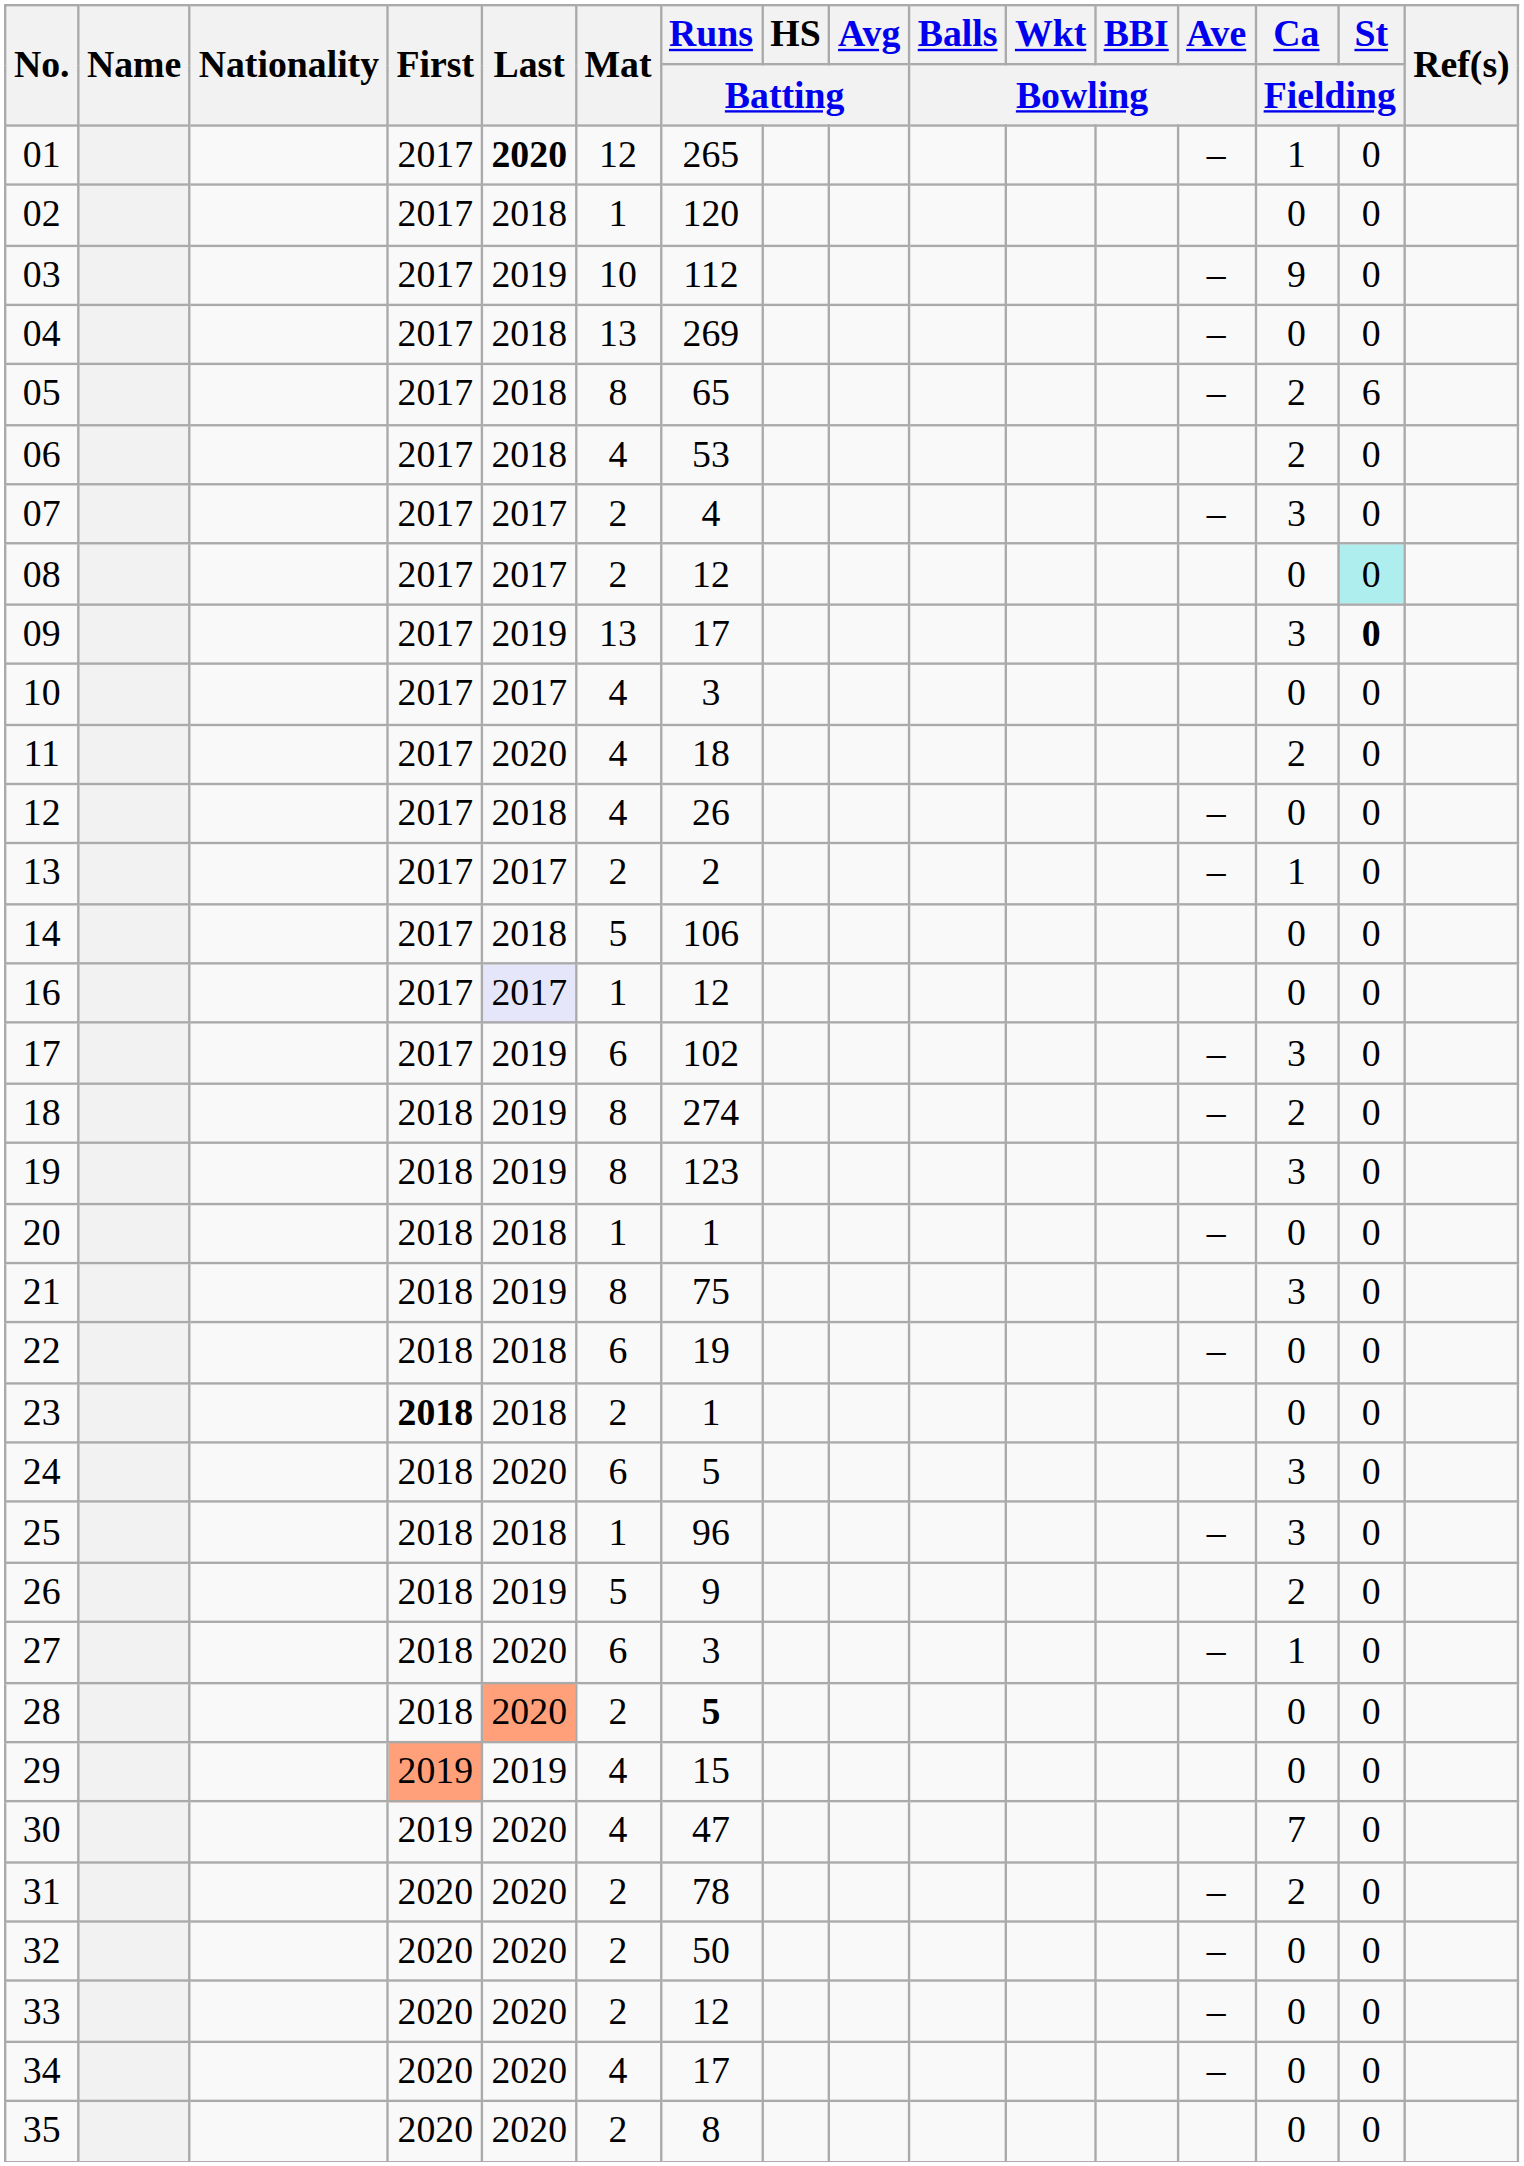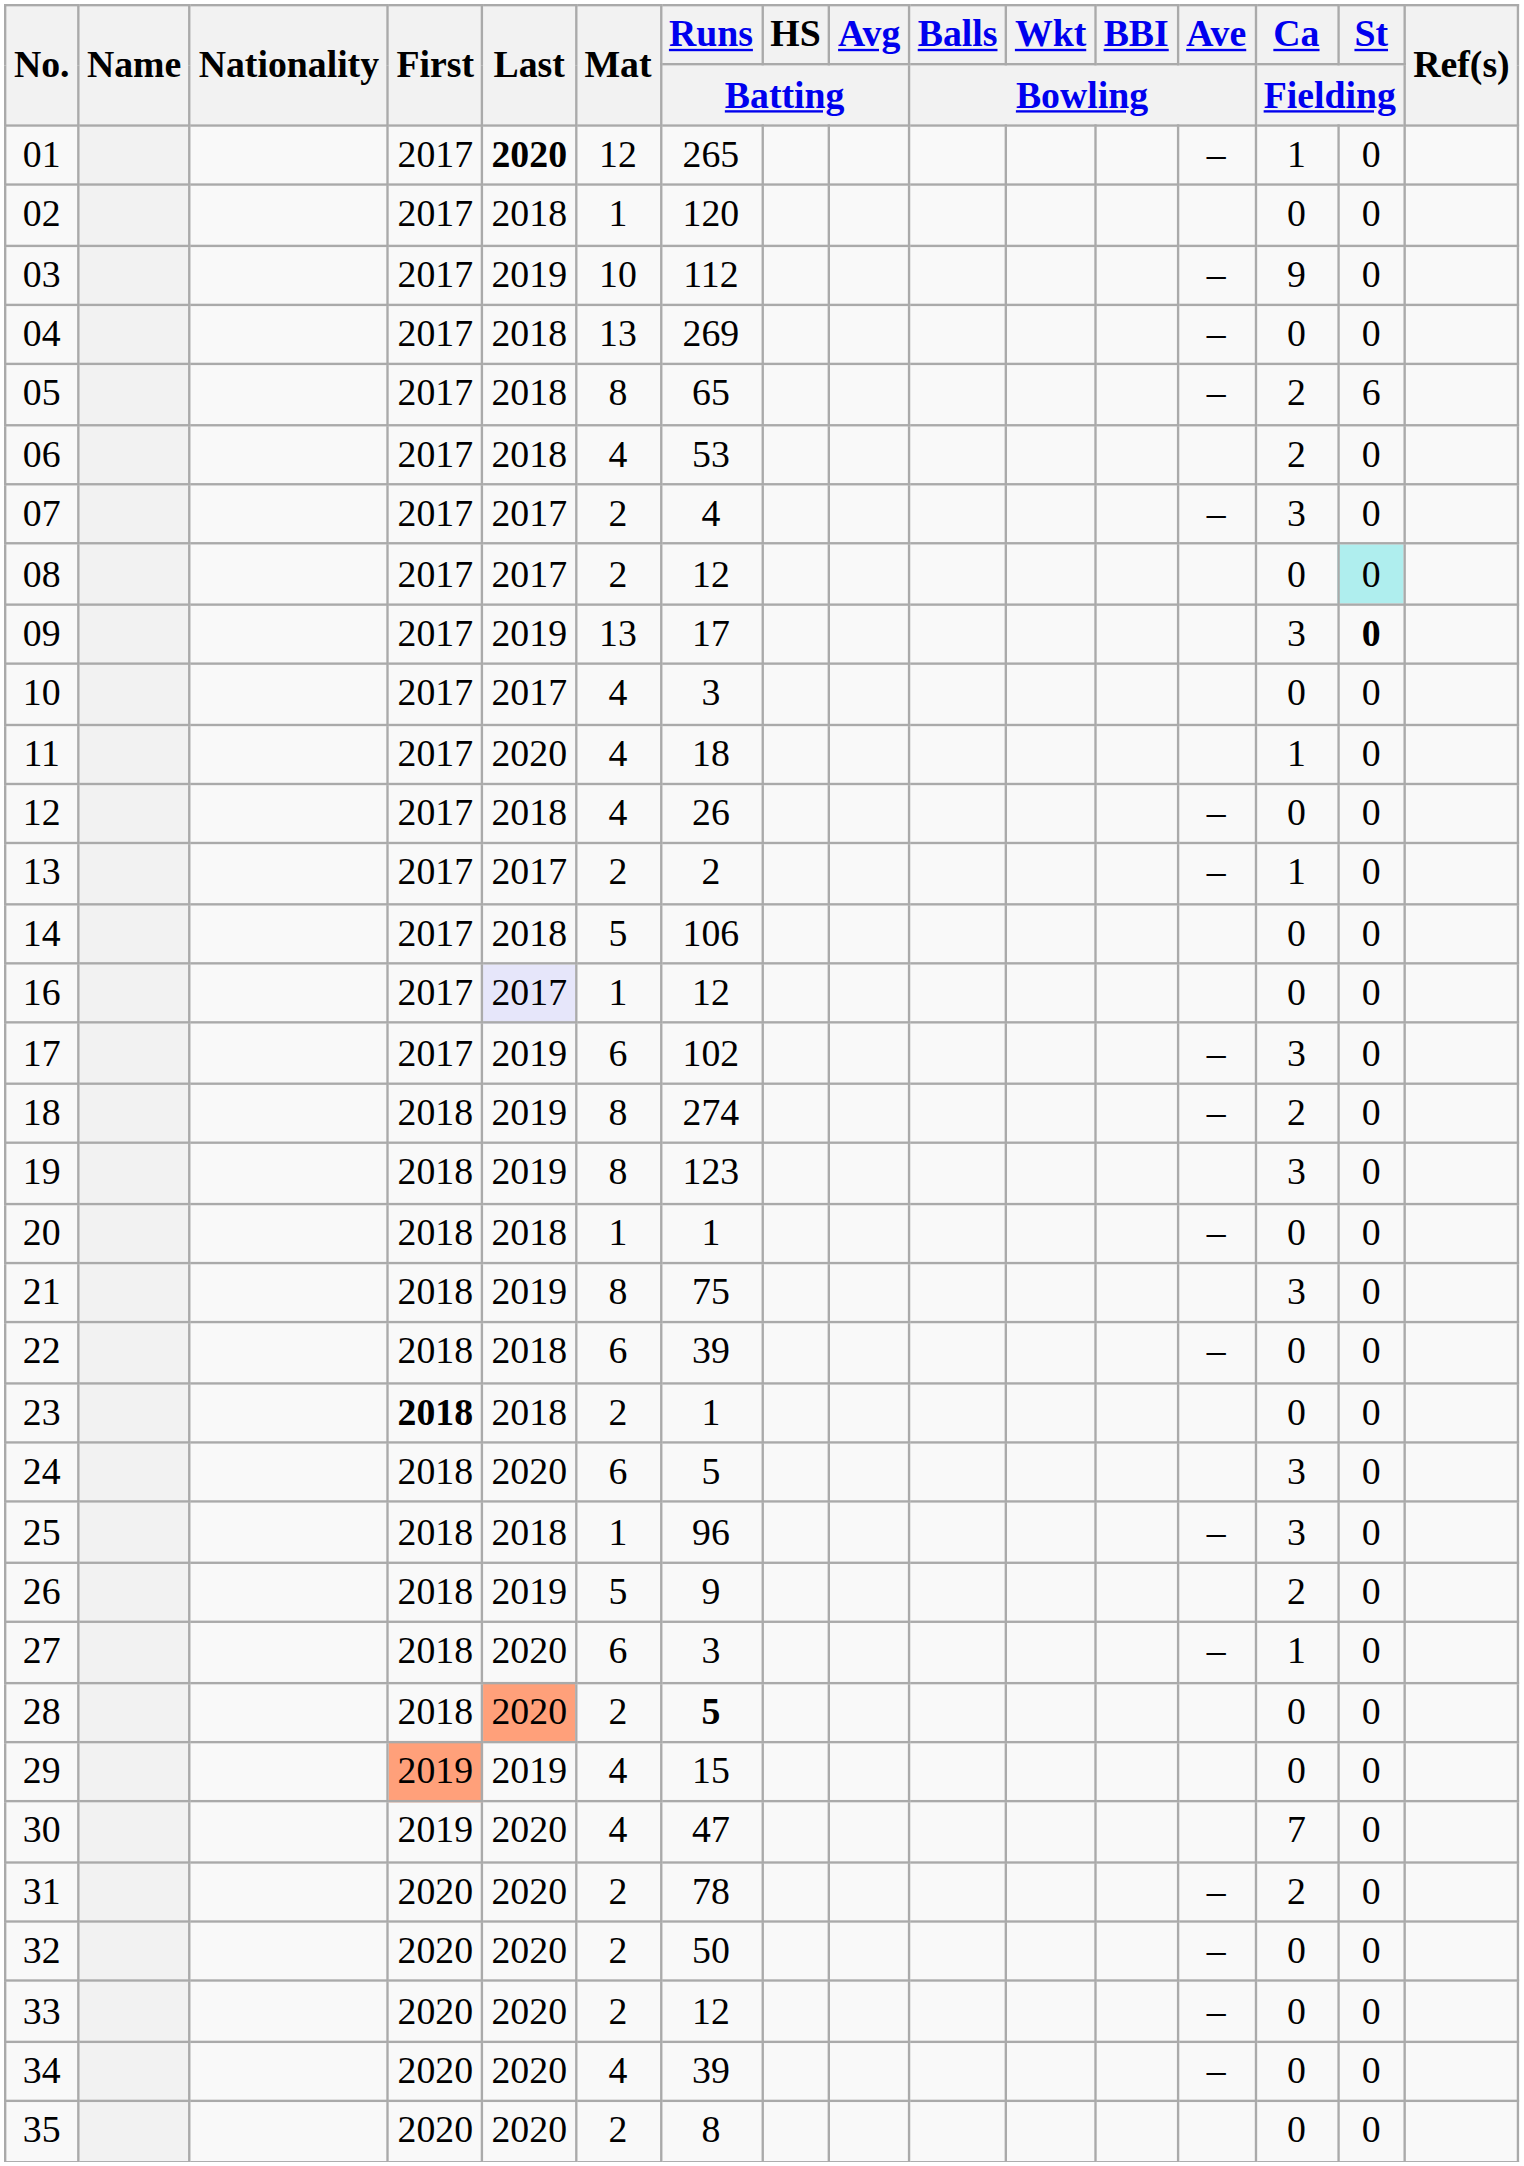11 | Ca / Fielding: 2 -> 1
22 | Runs / Batting: 19 -> 39
34 | Runs / Batting: 17 -> 39
